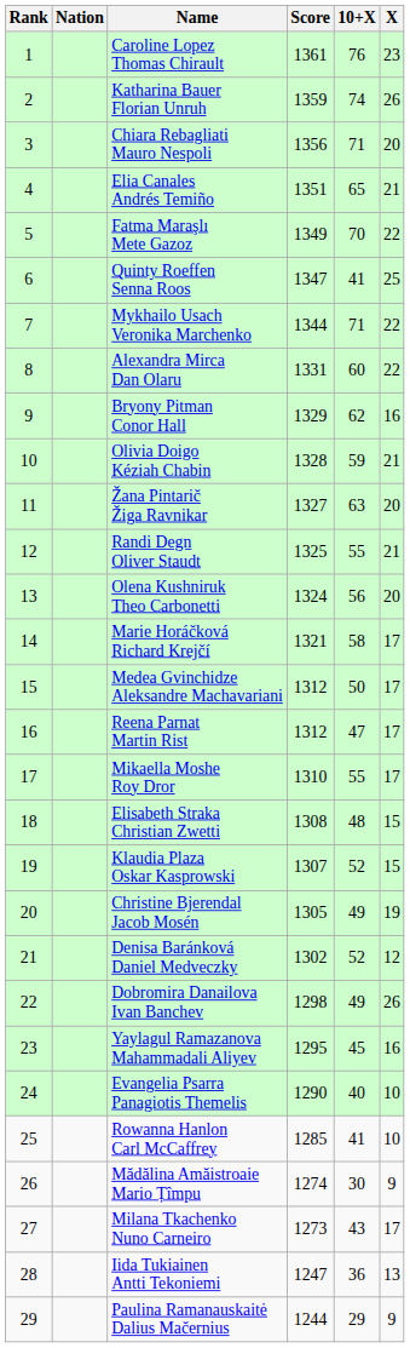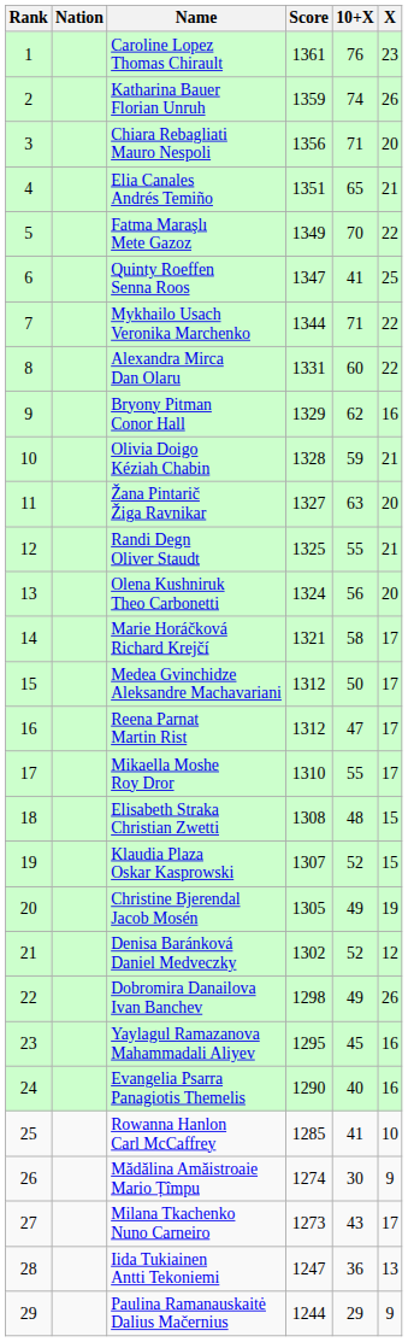Evangelia Psarra Panagiotis Themelis | X: 10 -> 16
